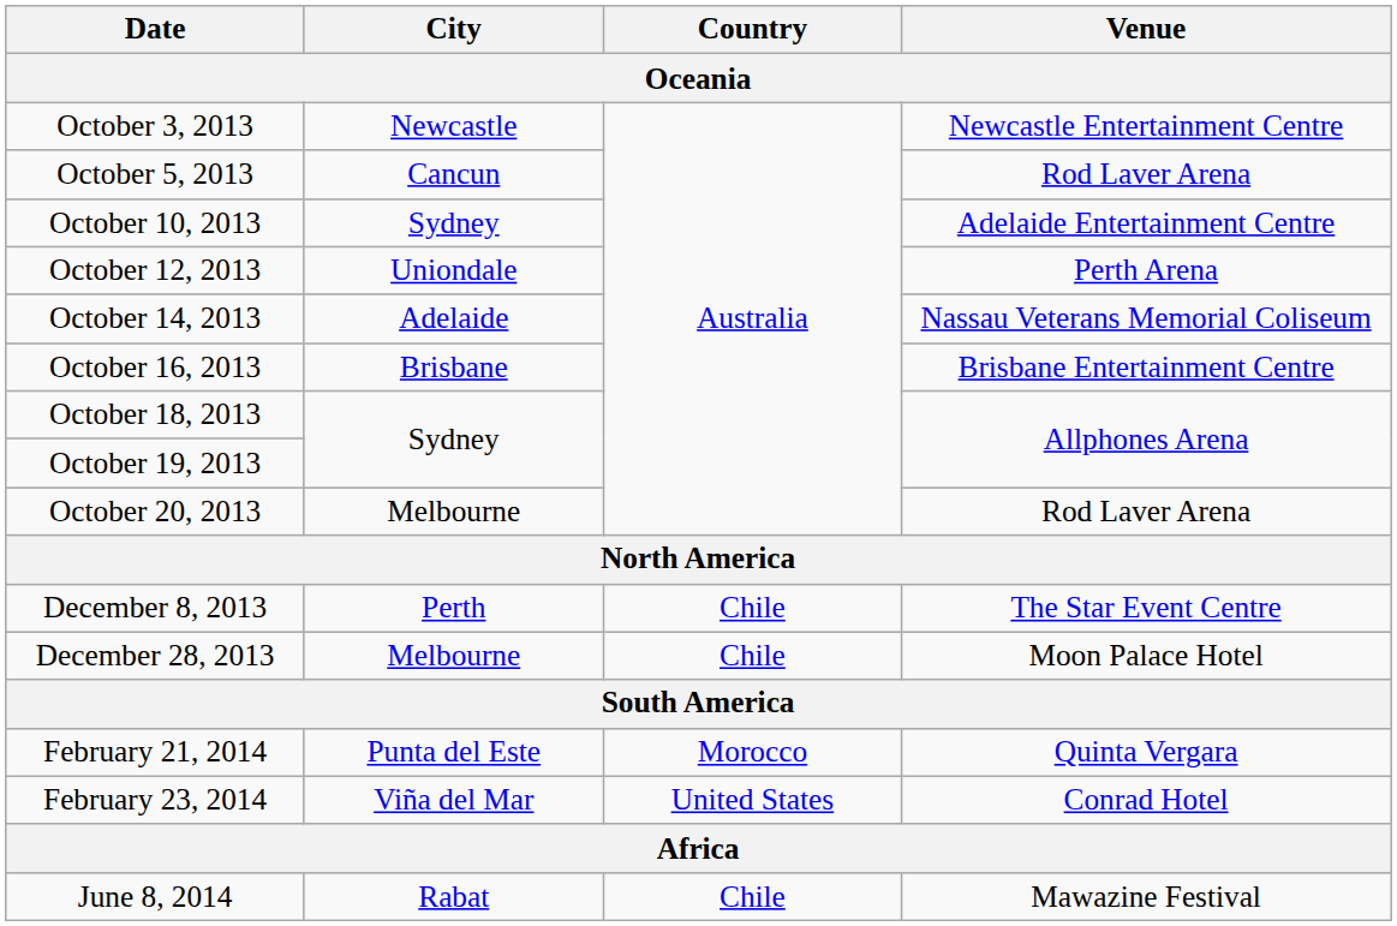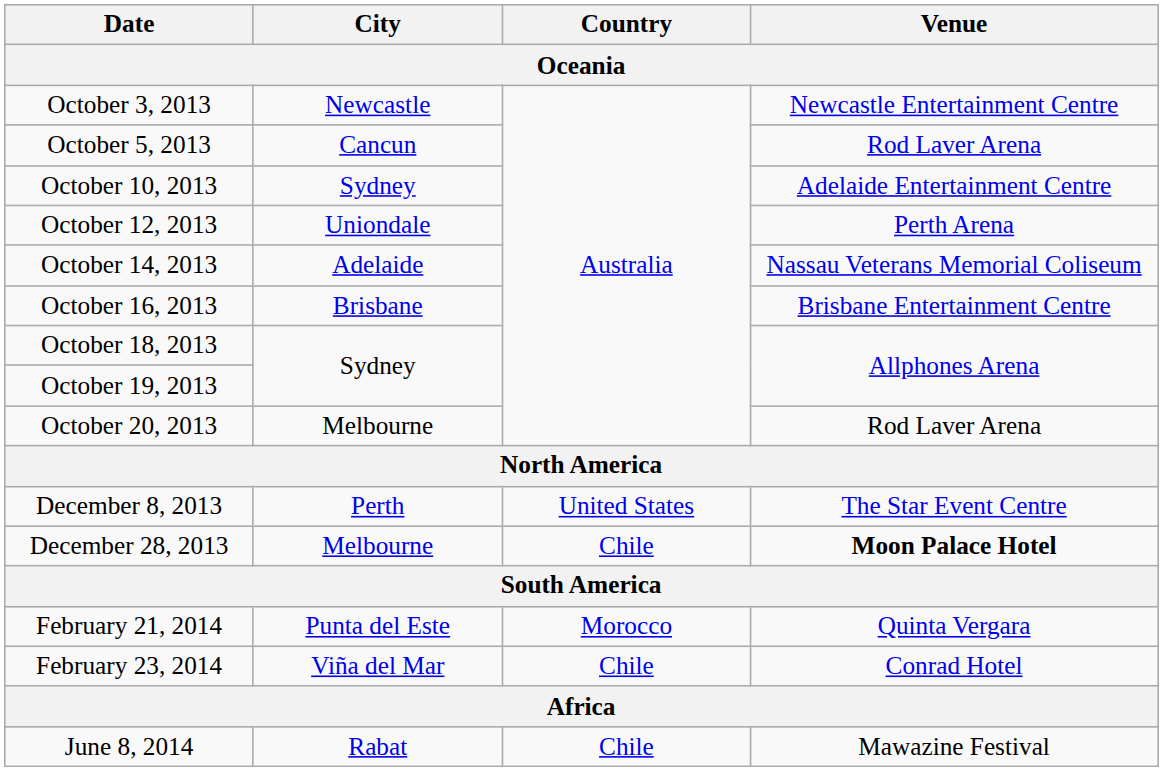December 8, 2013 | Country: Chile -> United States
December 28, 2013 | Venue: normal -> bold
February 23, 2014 | Country: United States -> Chile
